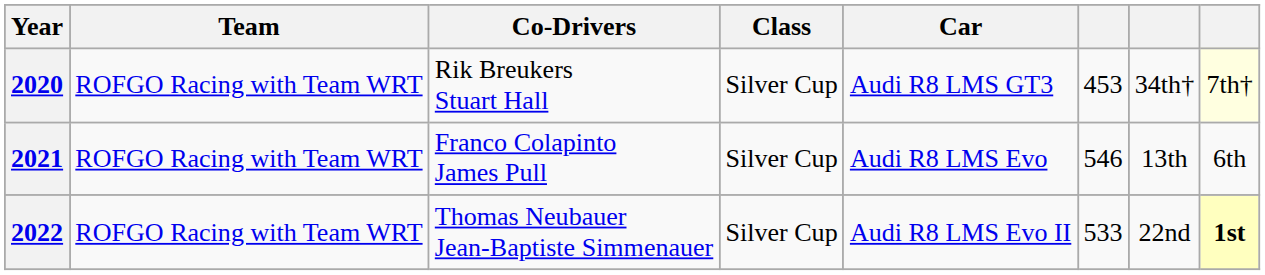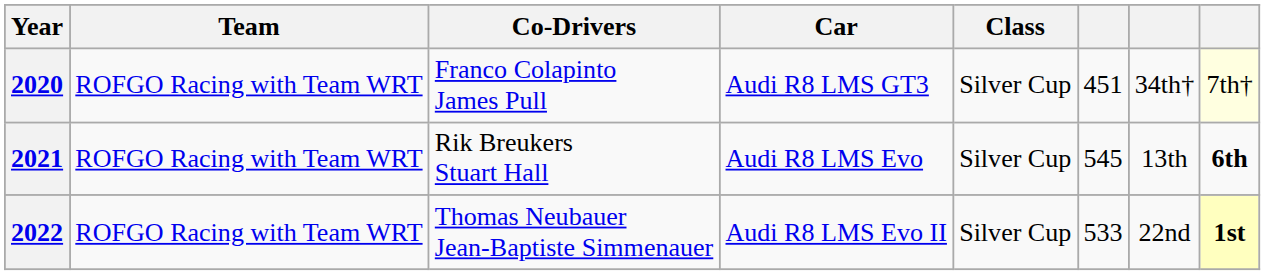columns swapped: Car <-> Class
2020 | Co-Drivers: Rik Breukers Stuart Hall -> Franco Colapinto James Pull
2020 | column 6: 453 -> 451
2021 | Co-Drivers: Franco Colapinto James Pull -> Rik Breukers Stuart Hall
2021 | column 6: 546 -> 545
2021 | column 8: normal -> bold
